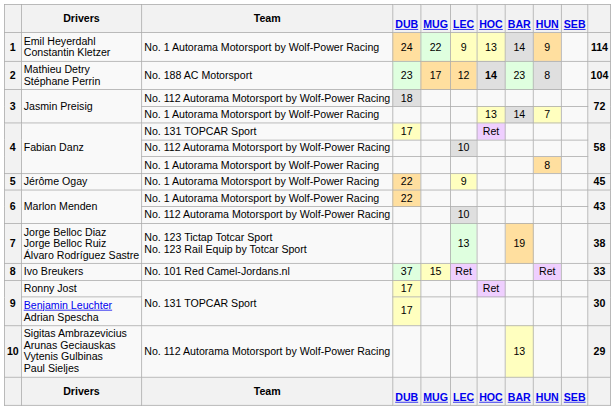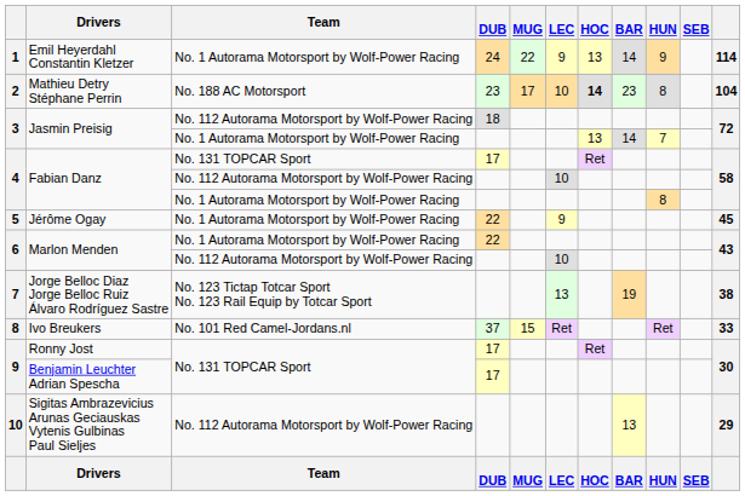Mathieu Detry Stéphane Perrin | LEC: 12 -> 10
